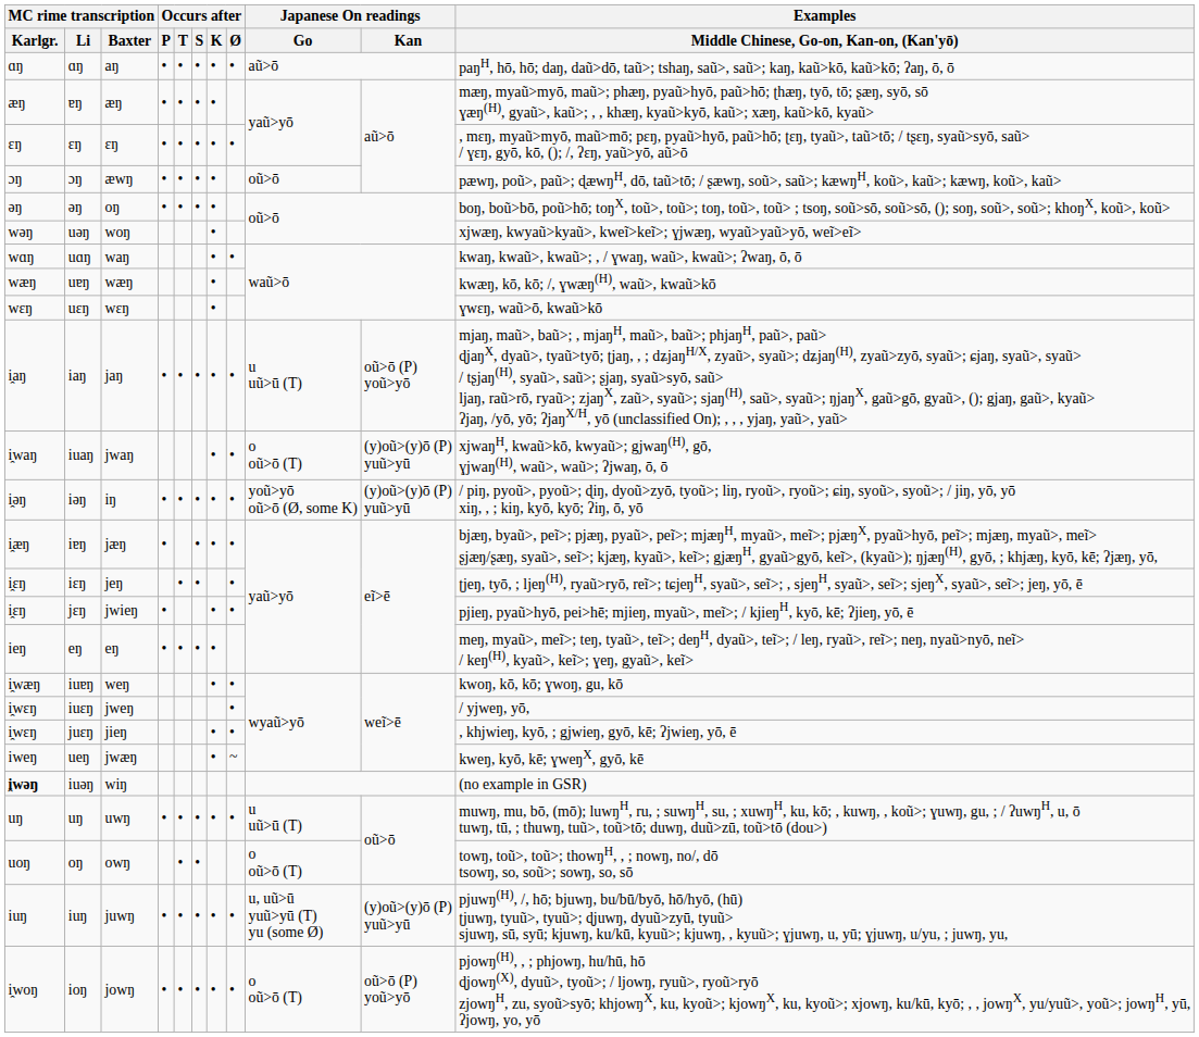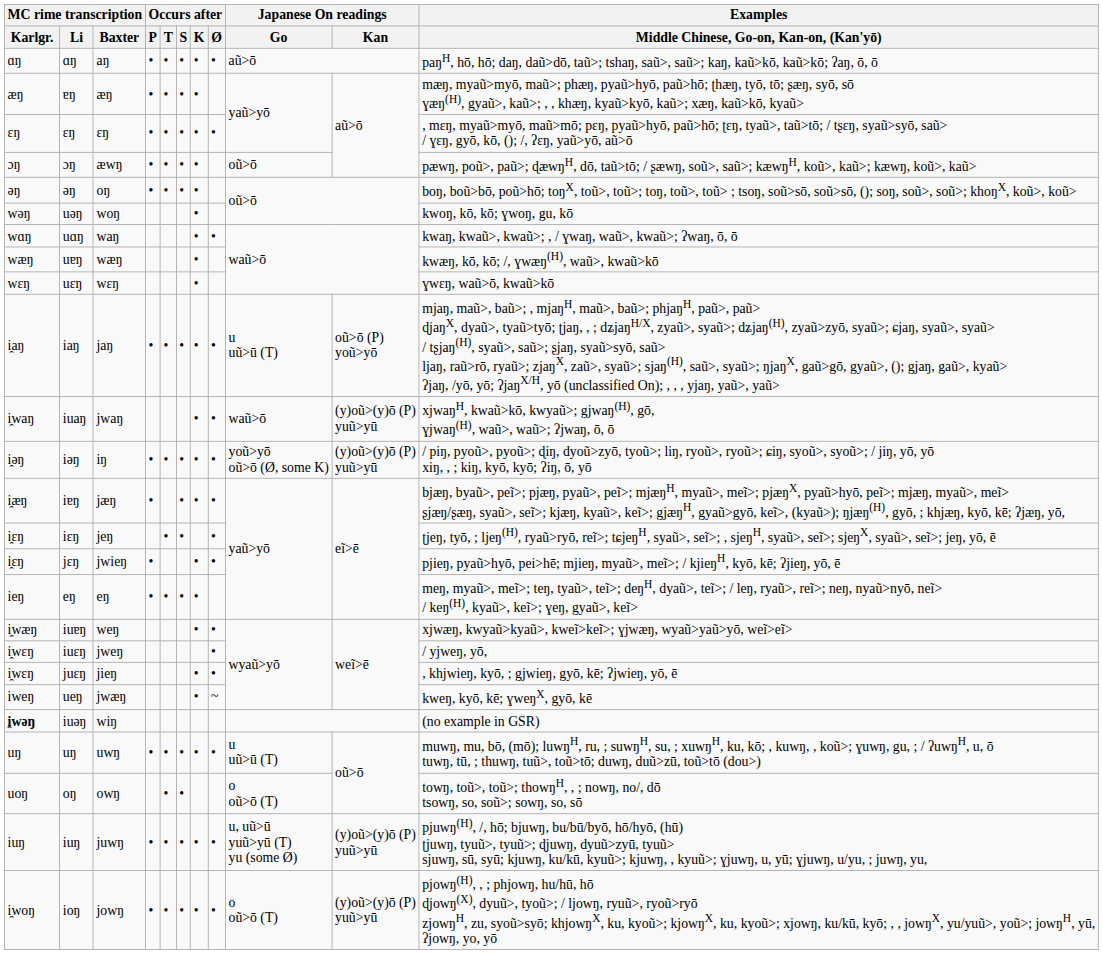uǝŋ | Examples / Middle Chinese, Go-on, Kan-on, (Kan'yō): xjwæŋ, kwyaũ>kyaũ>, kweĩ>keĩ>; ɣjwæŋ, wyaũ>yaũ>yō, weĩ>eĩ> -> kwoŋ, kō, kō; ɣwoŋ, gu, kō
iuaŋ | Japanese On readings / Go: o oũ>ō (T) -> waũ>ō
iuɐŋ | Examples / Middle Chinese, Go-on, Kan-on, (Kan'yō): kwoŋ, kō, kō; ɣwoŋ, gu, kō -> xjwæŋ, kwyaũ>kyaũ>, kweĩ>keĩ>; ɣjwæŋ, wyaũ>yaũ>yō, weĩ>eĩ>
ioŋ | Japanese On readings / Kan: oũ>ō (P) yoũ>yō -> (y)oũ>(y)ō (P) yuũ>yū
